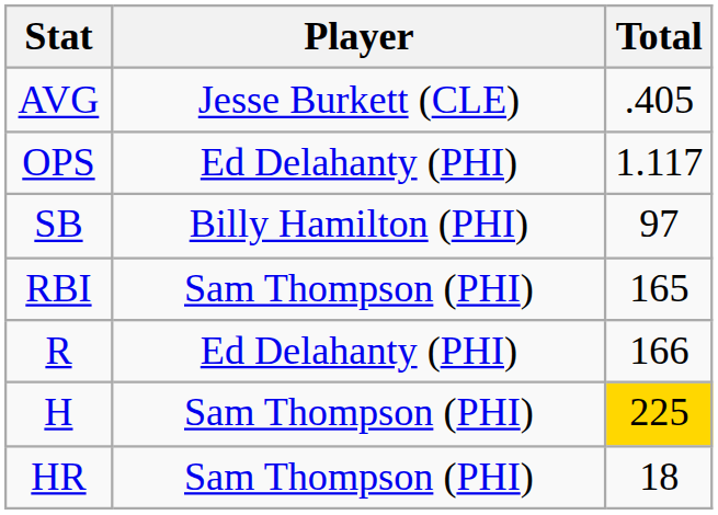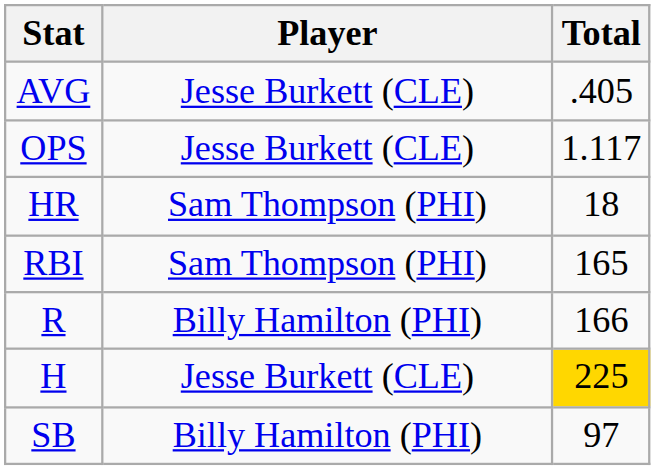OPS | Player: Ed Delahanty (PHI) -> Jesse Burkett (CLE)
rows swapped: HR <-> SB
R | Player: Ed Delahanty (PHI) -> Billy Hamilton (PHI)
H | Player: Sam Thompson (PHI) -> Jesse Burkett (CLE)
